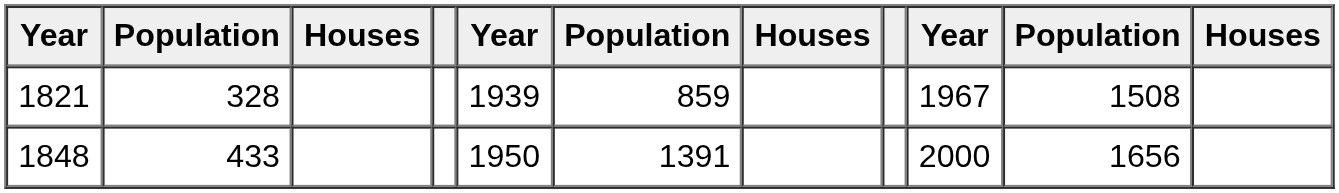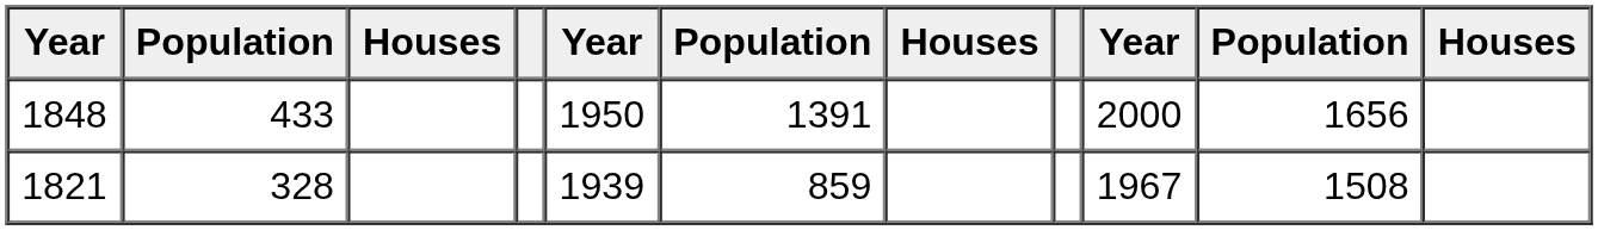rows swapped: 1821 <-> 1848
